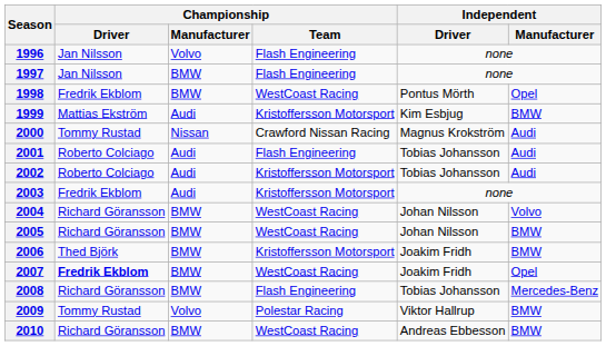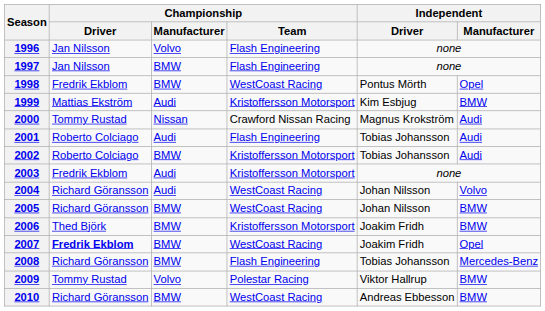2002 | Championship / Manufacturer: Audi -> BMW
2004 | Championship / Manufacturer: BMW -> Audi
